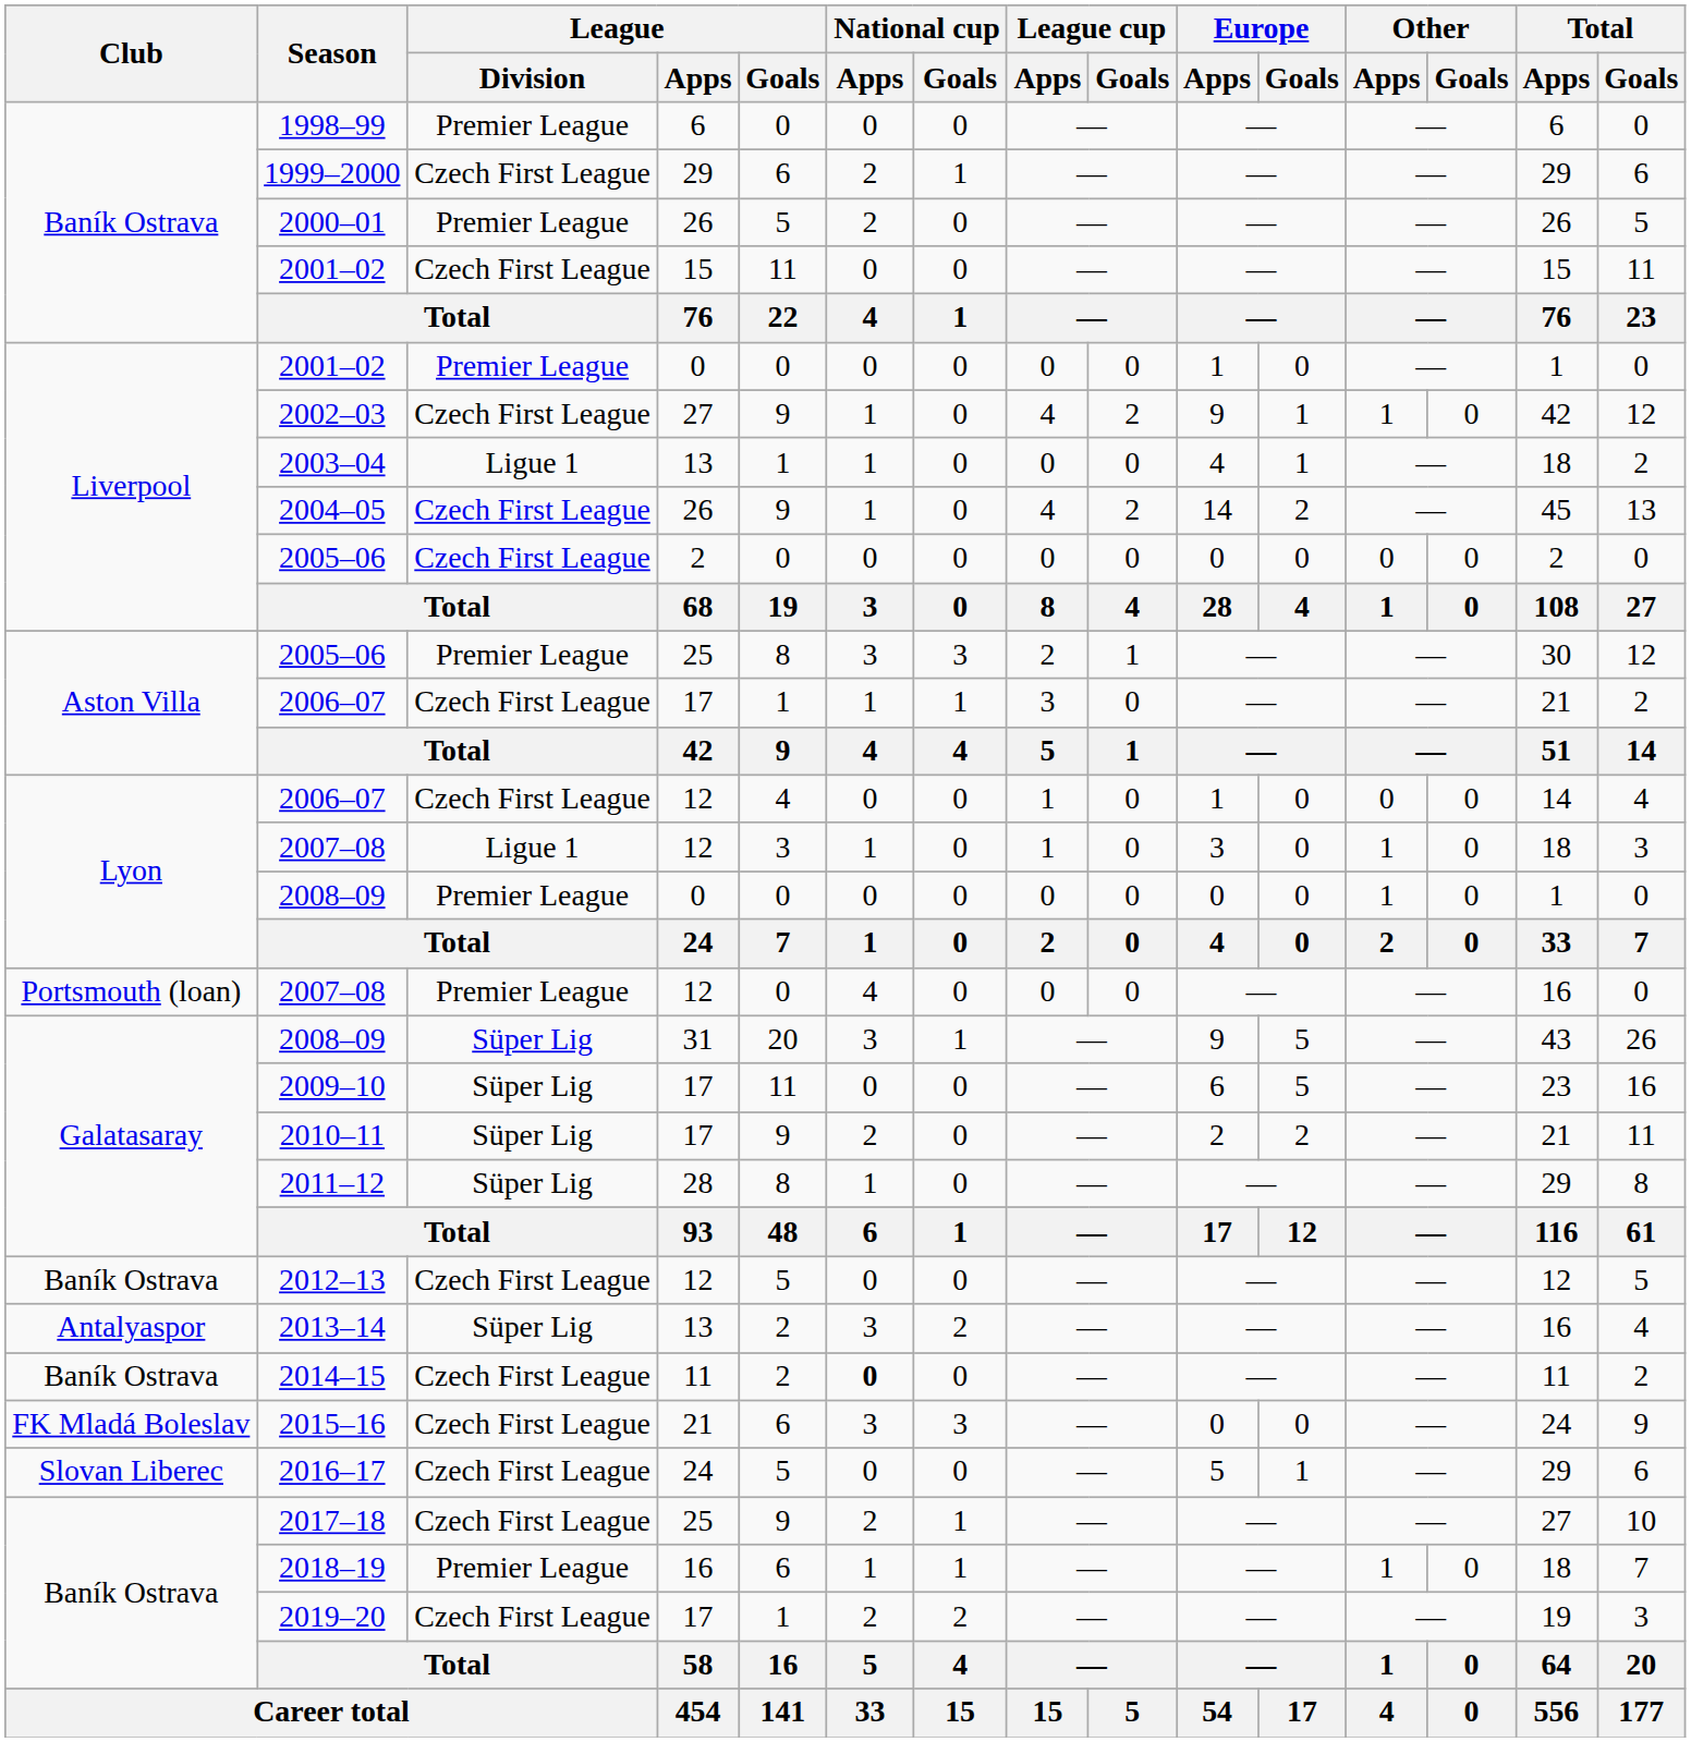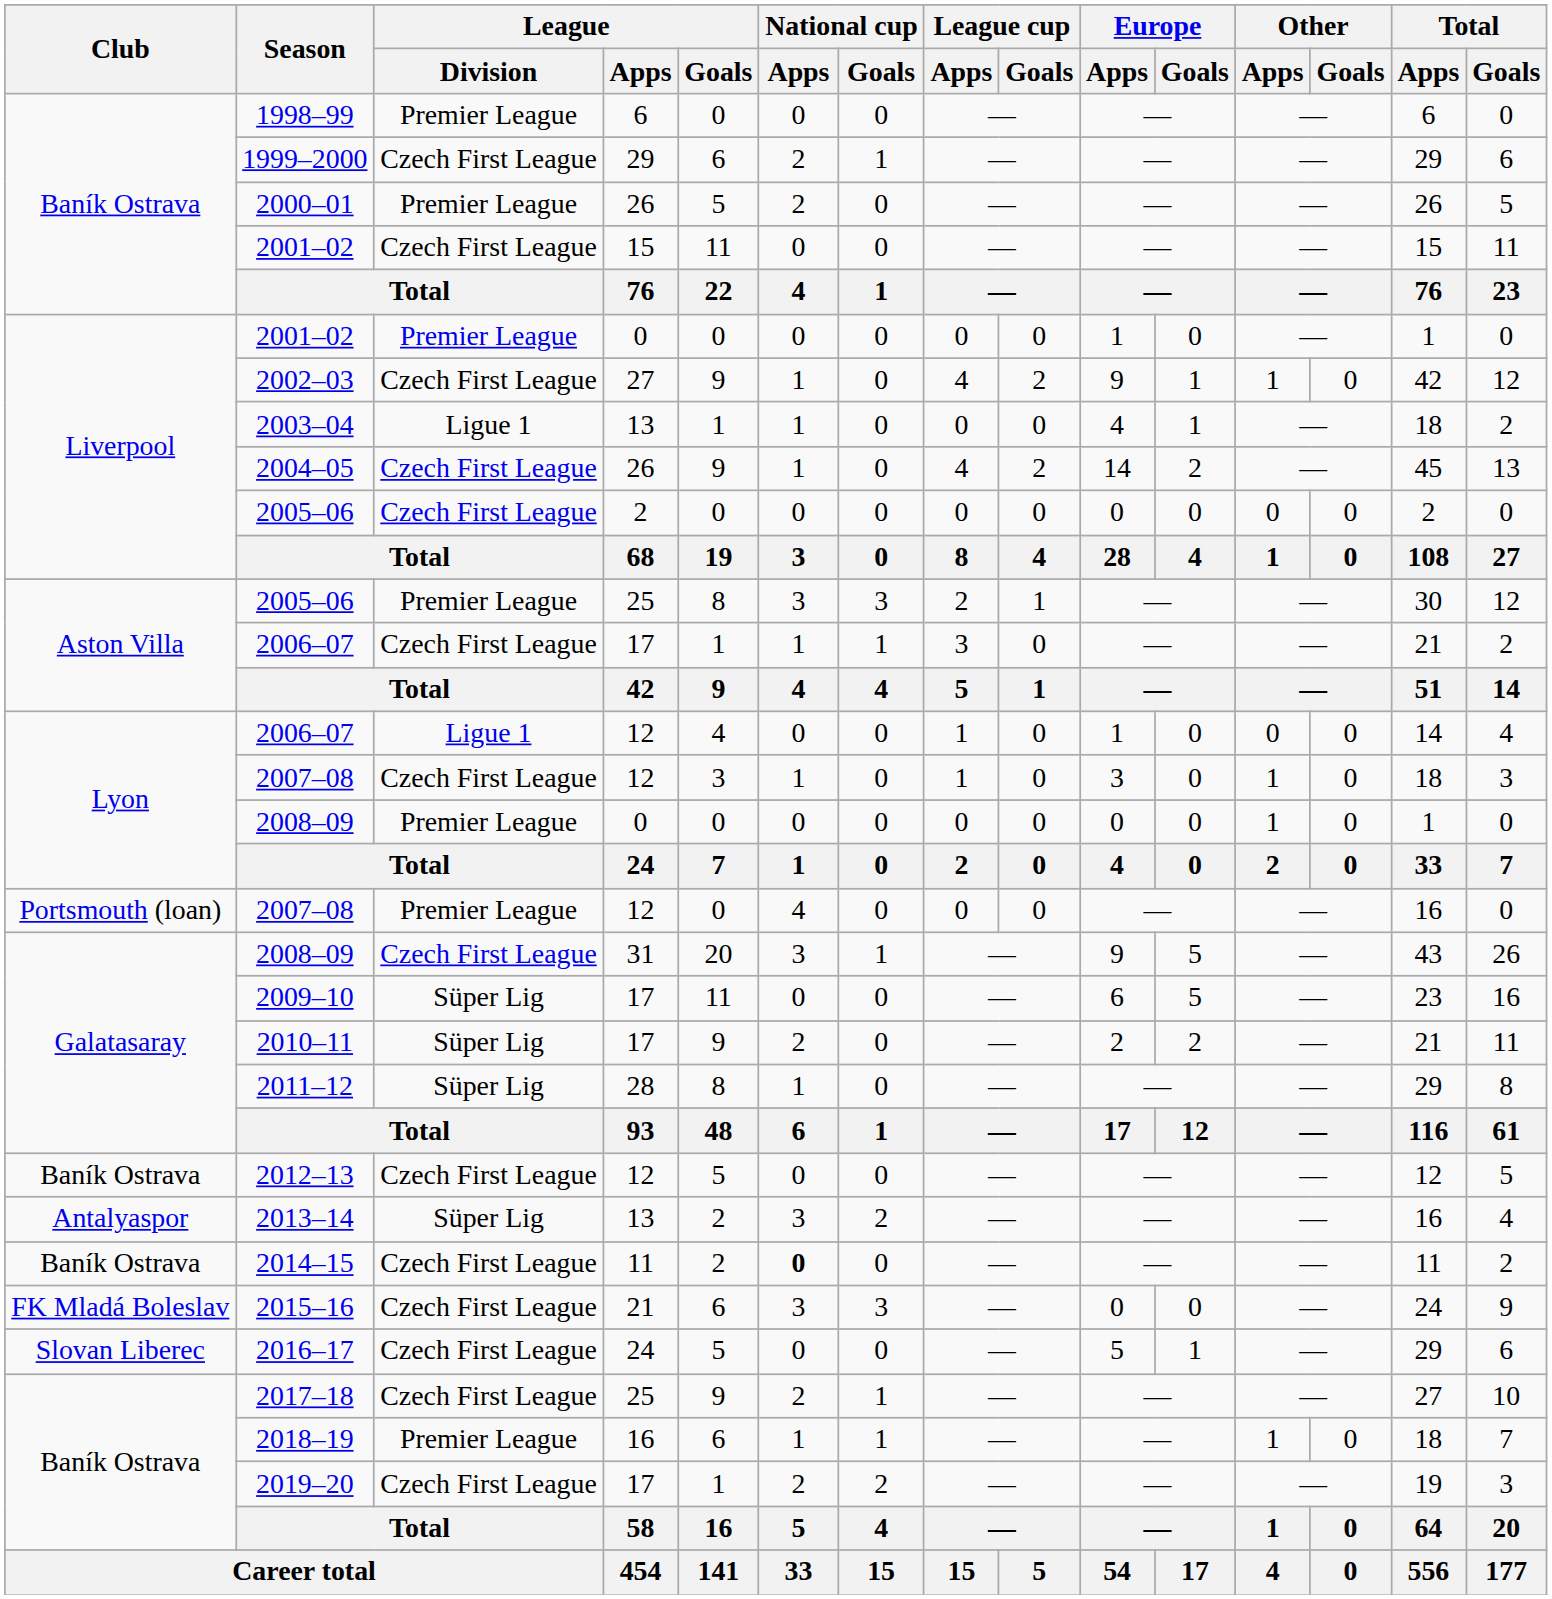Lyon / 2006–07 | League / Division: Czech First League -> Ligue 1
Lyon / 2007–08 | League / Division: Ligue 1 -> Czech First League
Galatasaray / 2008–09 | League / Division: Süper Lig -> Czech First League
